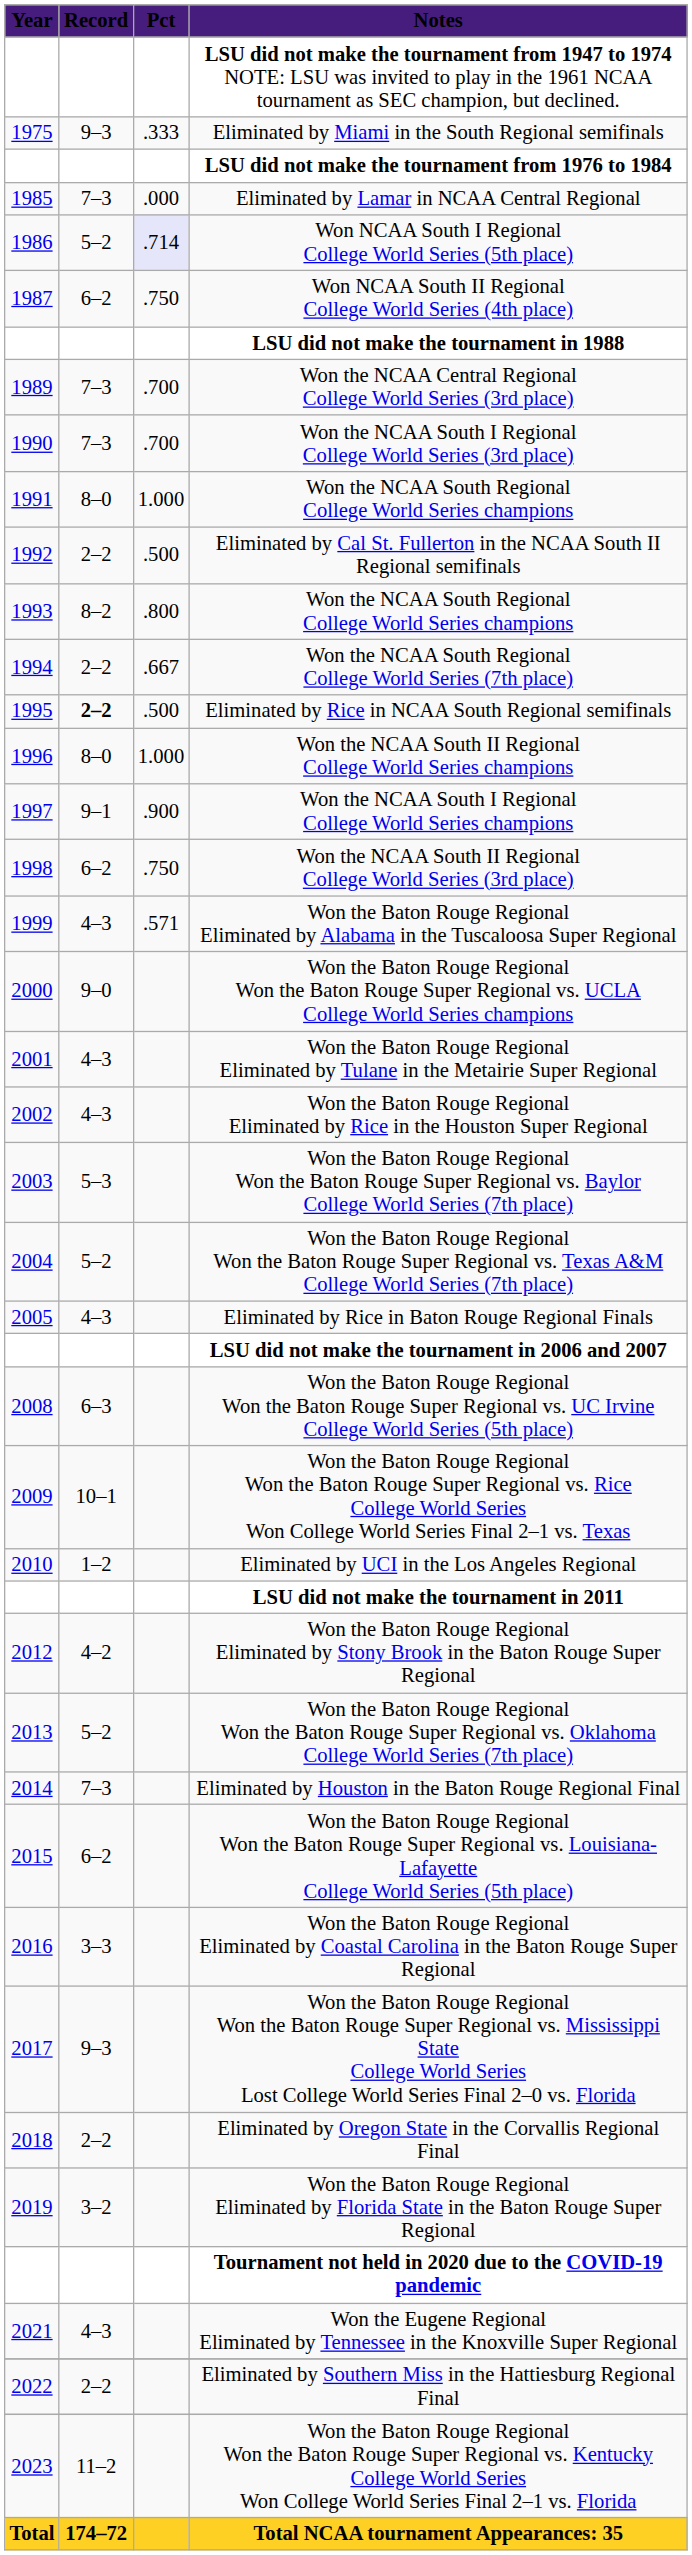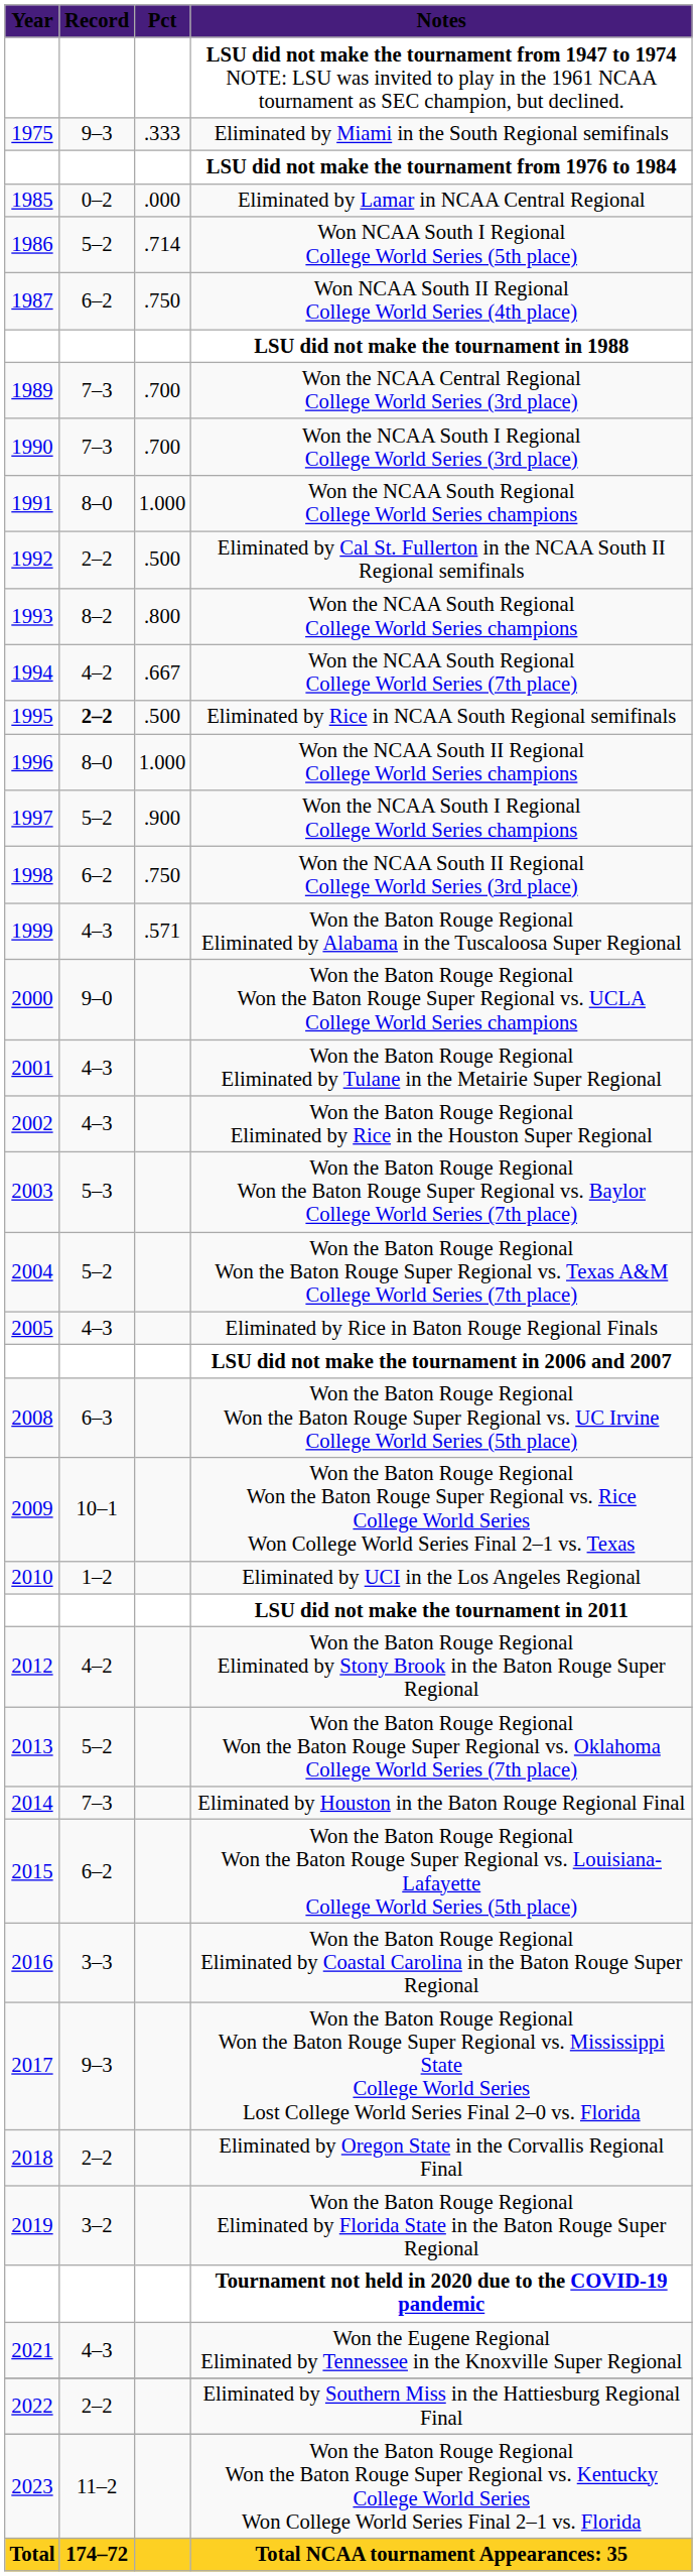Eliminated by Lamar in NCAA Central Regional | Record: 7–3 -> 0–2
Won NCAA South I Regional College World Series (5th place) | Pct: lavender background -> no background
Won the NCAA South Regional College World Series (7th place) | Record: 2–2 -> 4–2
Won the NCAA South I Regional College World Series champions | Record: 9–1 -> 5–2
